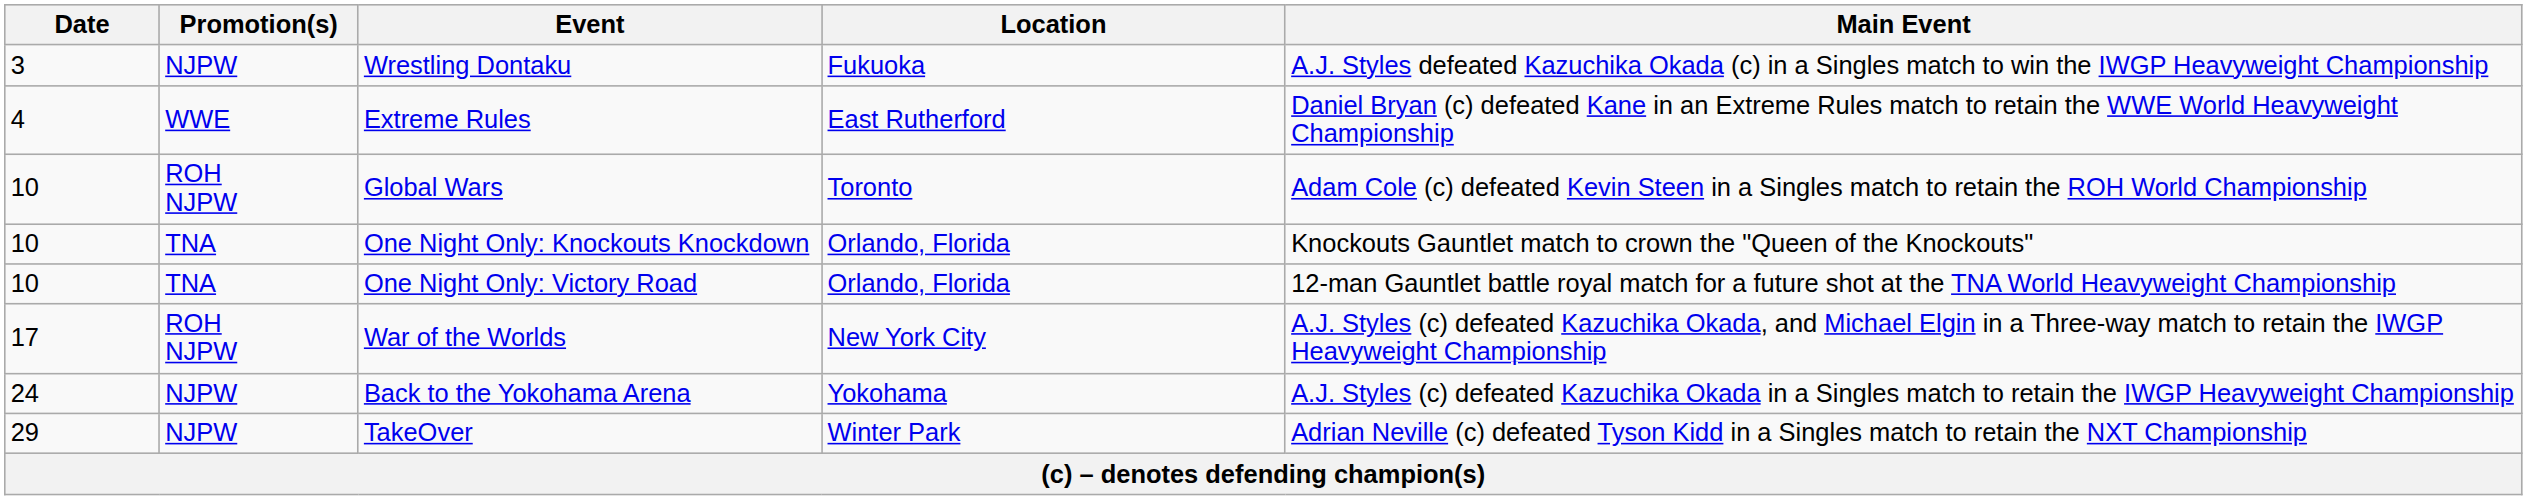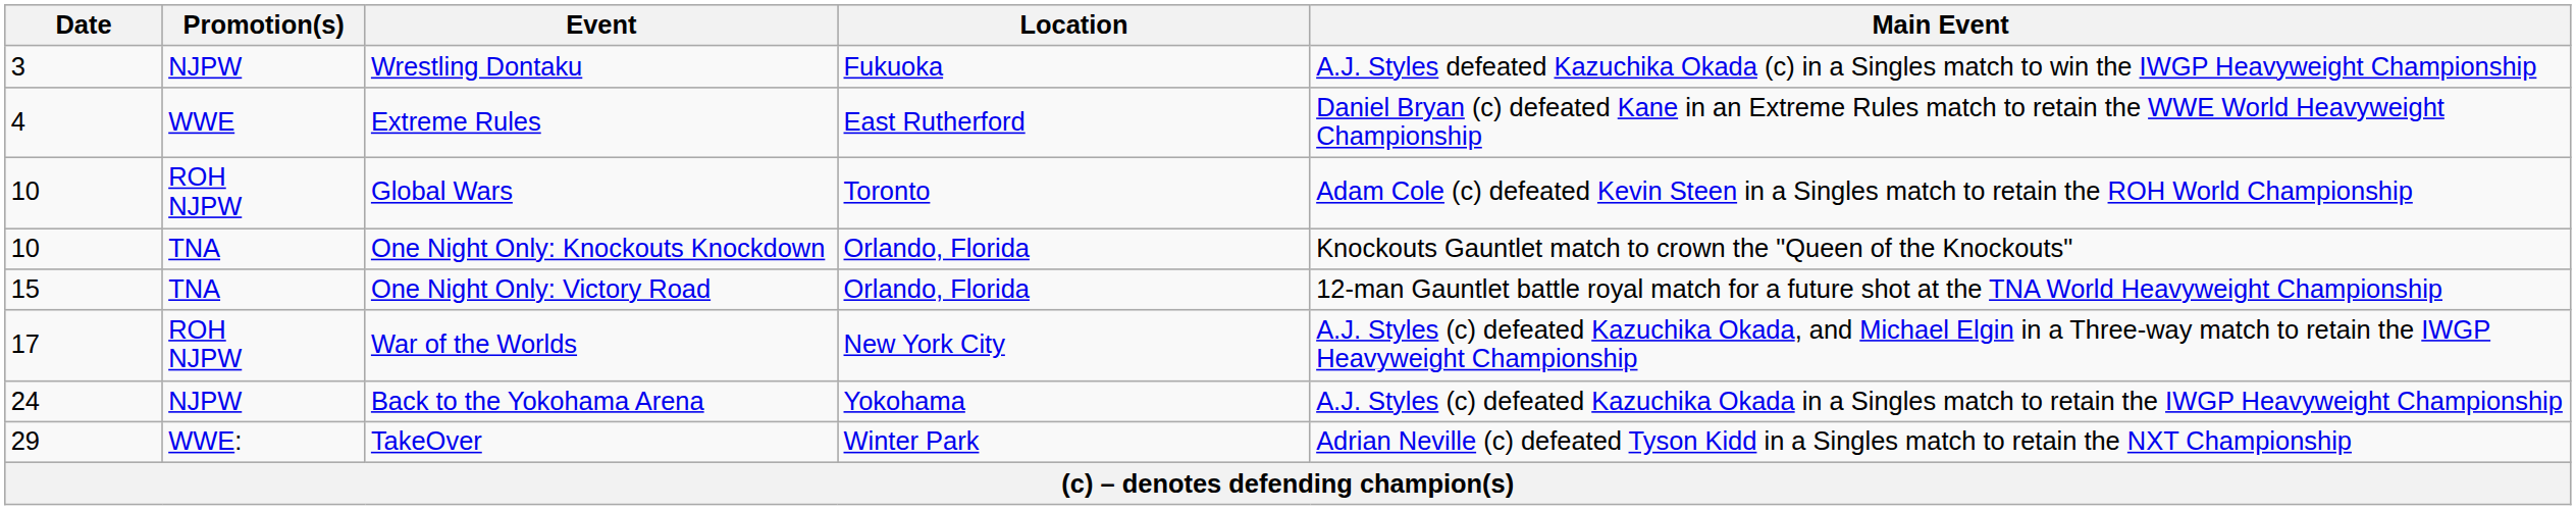One Night Only: Victory Road | Date: 10 -> 15
TakeOver | Promotion(s): NJPW -> WWE:
